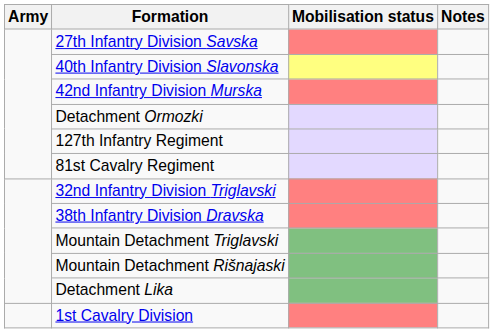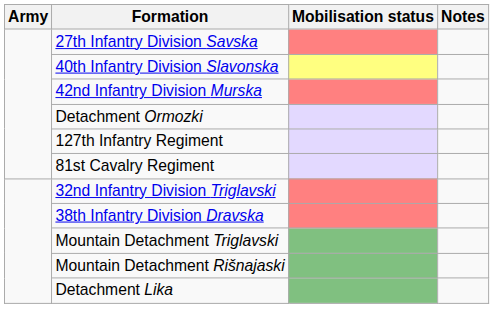- row: 1st Cavalry Division
